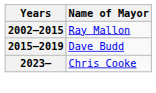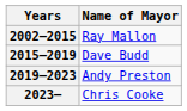+ row: 2019–2023 | Andy Preston
